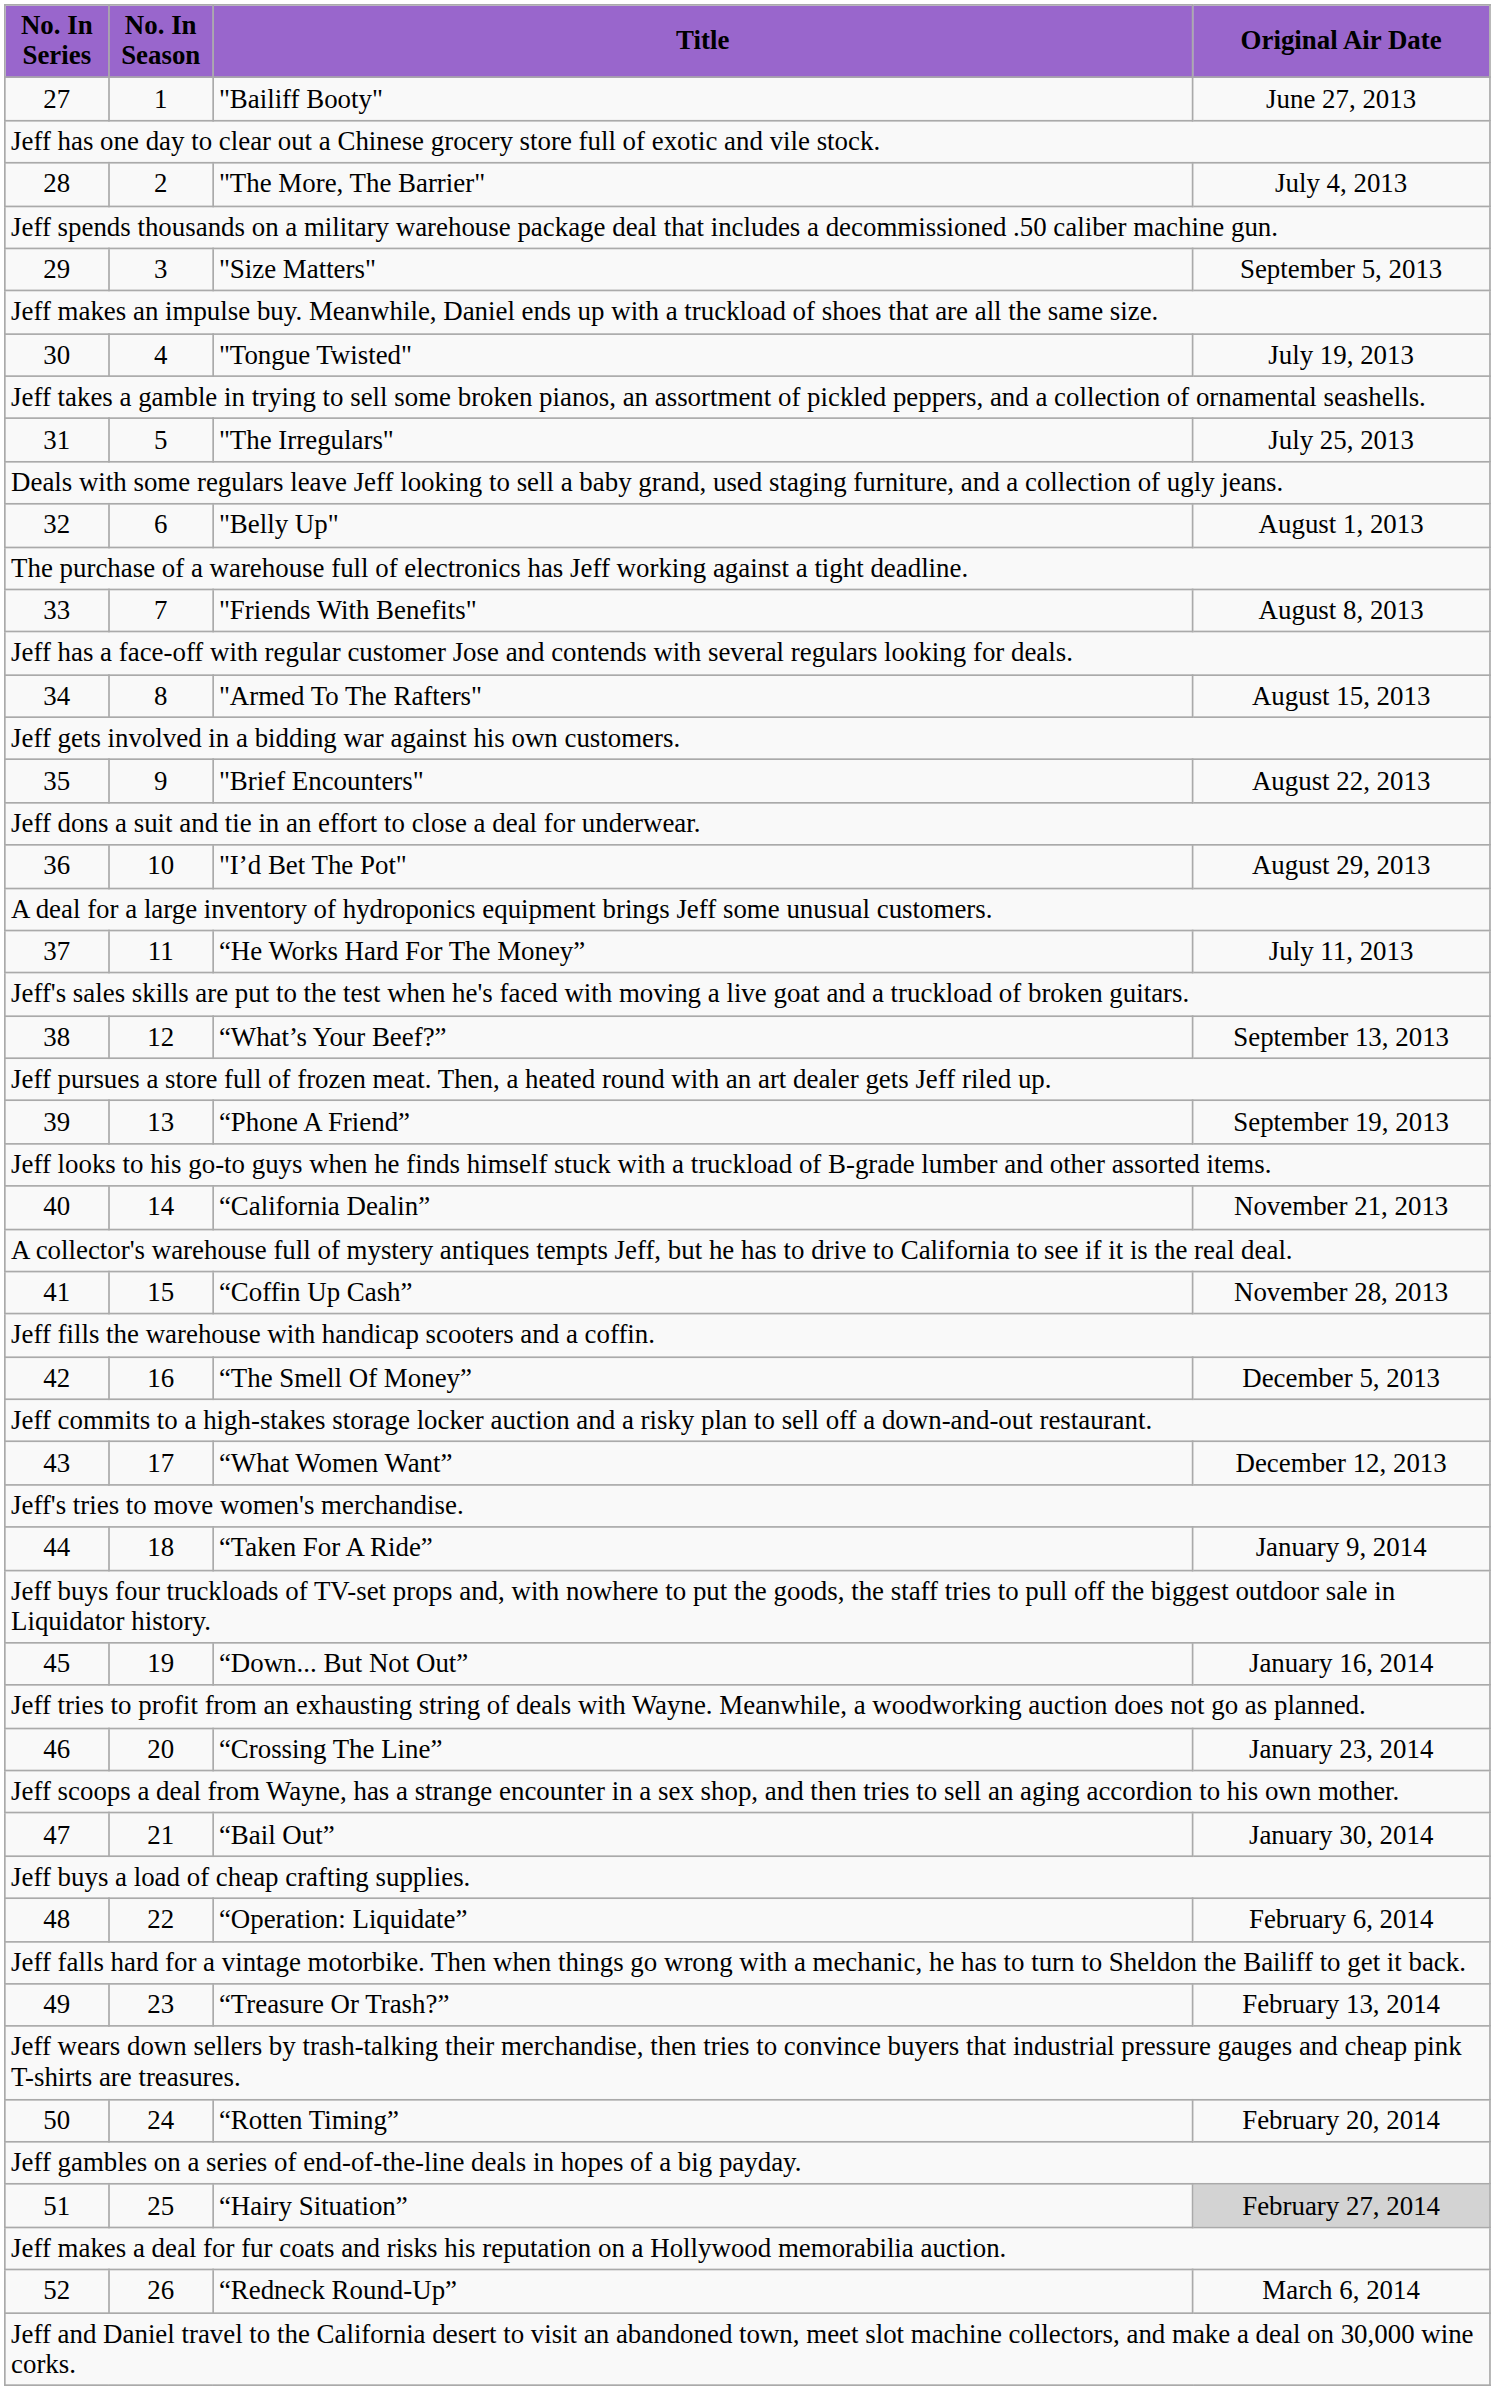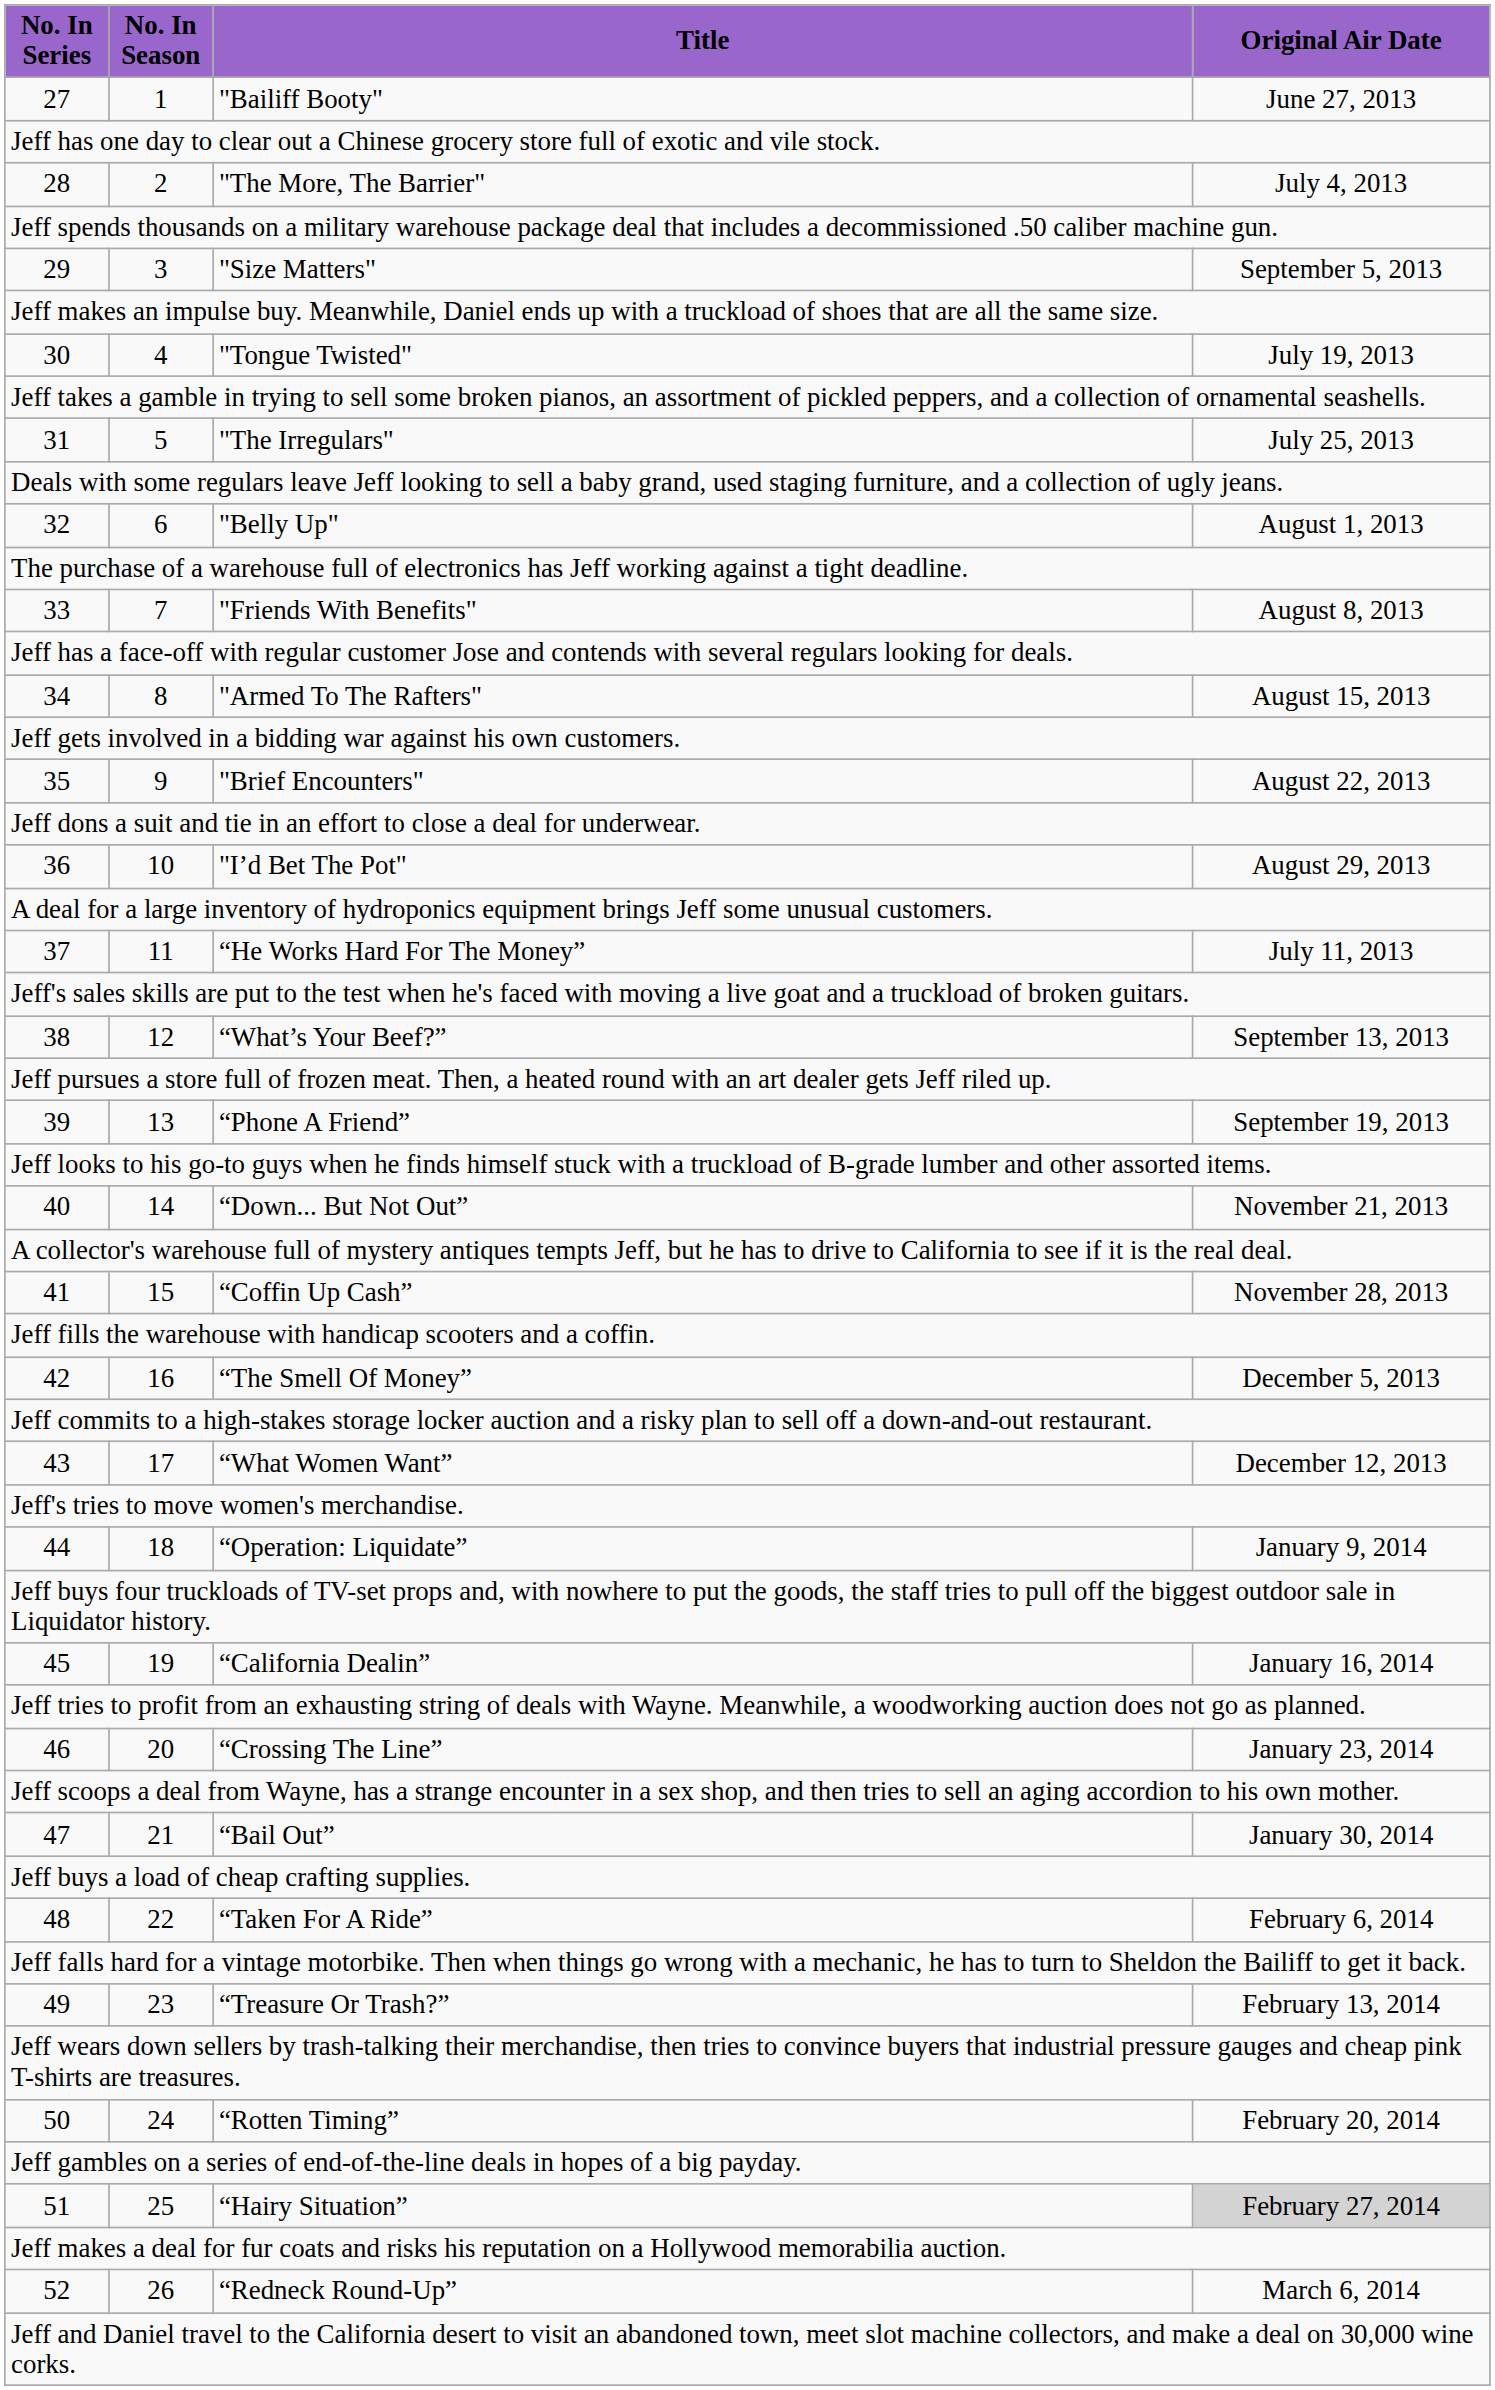40 | Title: “California Dealin” -> “Down... But Not Out”
44 | Title: “Taken For A Ride” -> “Operation: Liquidate”
45 | Title: “Down... But Not Out” -> “California Dealin”
48 | Title: “Operation: Liquidate” -> “Taken For A Ride”
